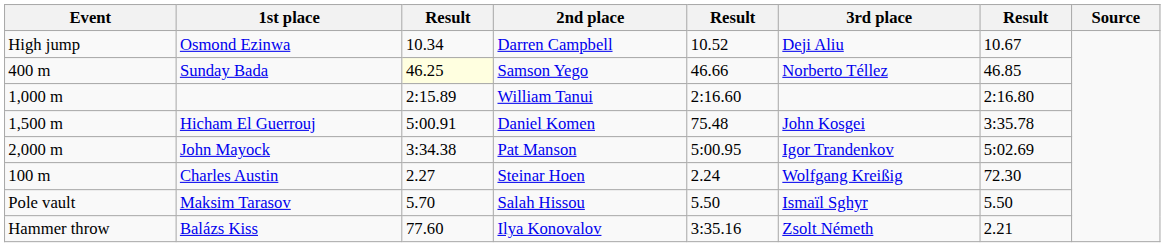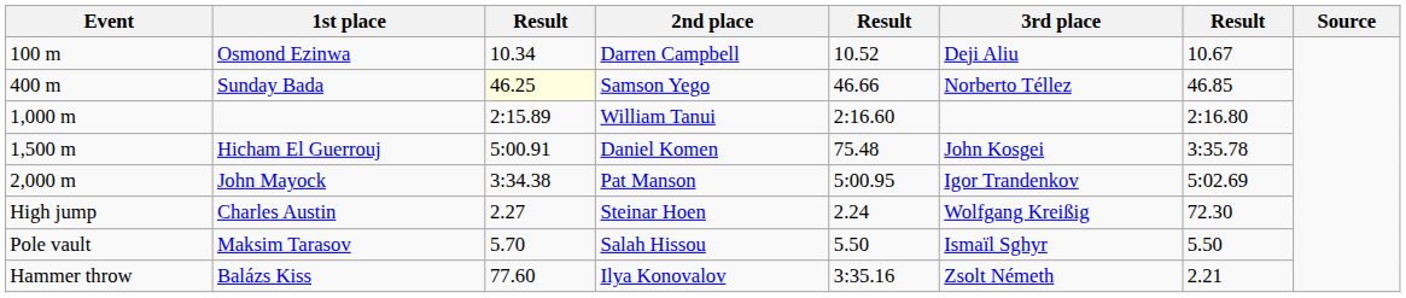Osmond Ezinwa | Event: High jump -> 100 m
Charles Austin | Event: 100 m -> High jump
